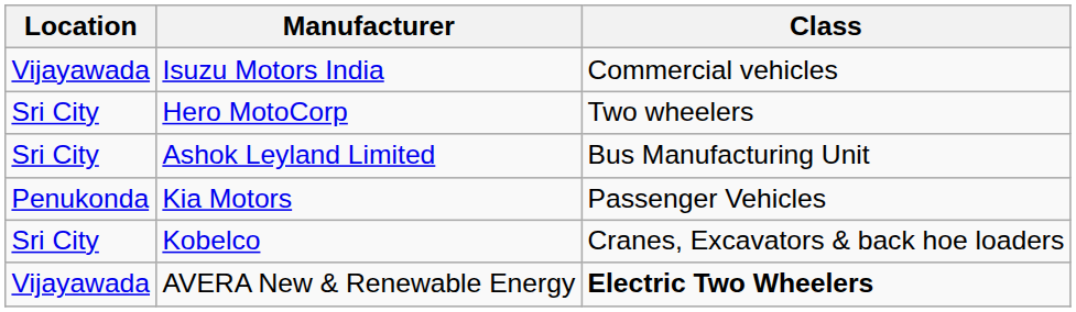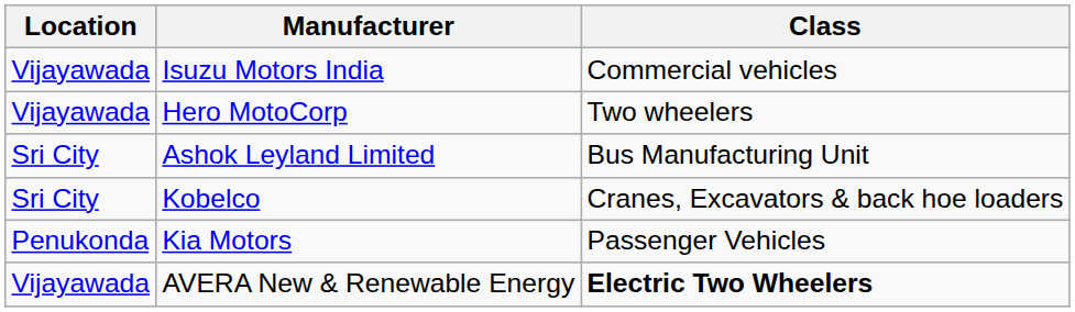Hero MotoCorp | Location: Sri City -> Vijayawada
rows swapped: Kobelco <-> Kia Motors
